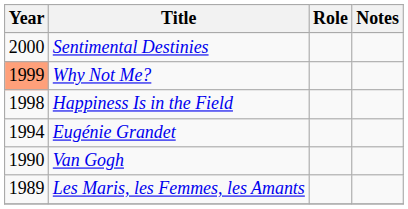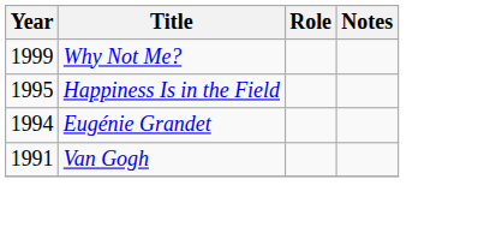- row: 2000 | Sentimental Destinies
Why Not Me? | Year: lightsalmon background -> no background
Happiness Is in the Field | Year: 1998 -> 1995
Van Gogh | Year: 1990 -> 1991
- row: 1989 | Les Maris, les Femmes, les Amants
